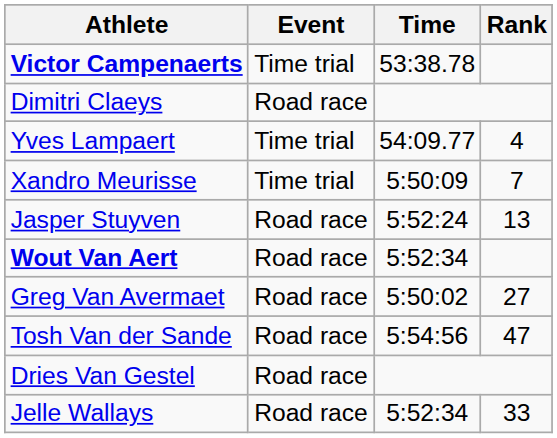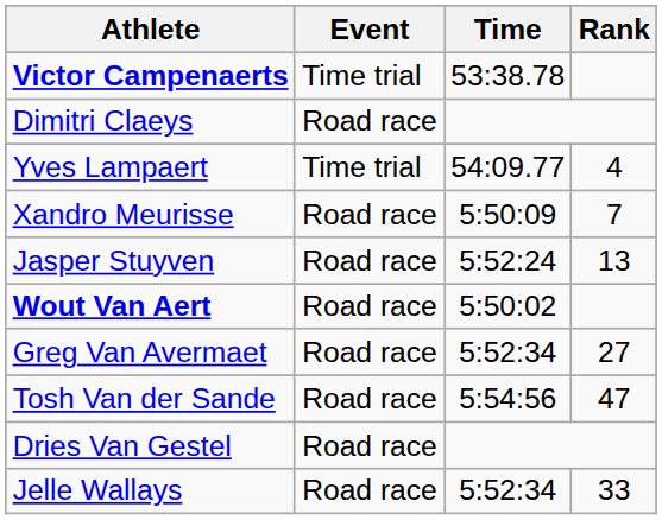Xandro Meurisse | Event: Time trial -> Road race
Wout Van Aert | Time: 5:52:34 -> 5:50:02
Greg Van Avermaet | Time: 5:50:02 -> 5:52:34
